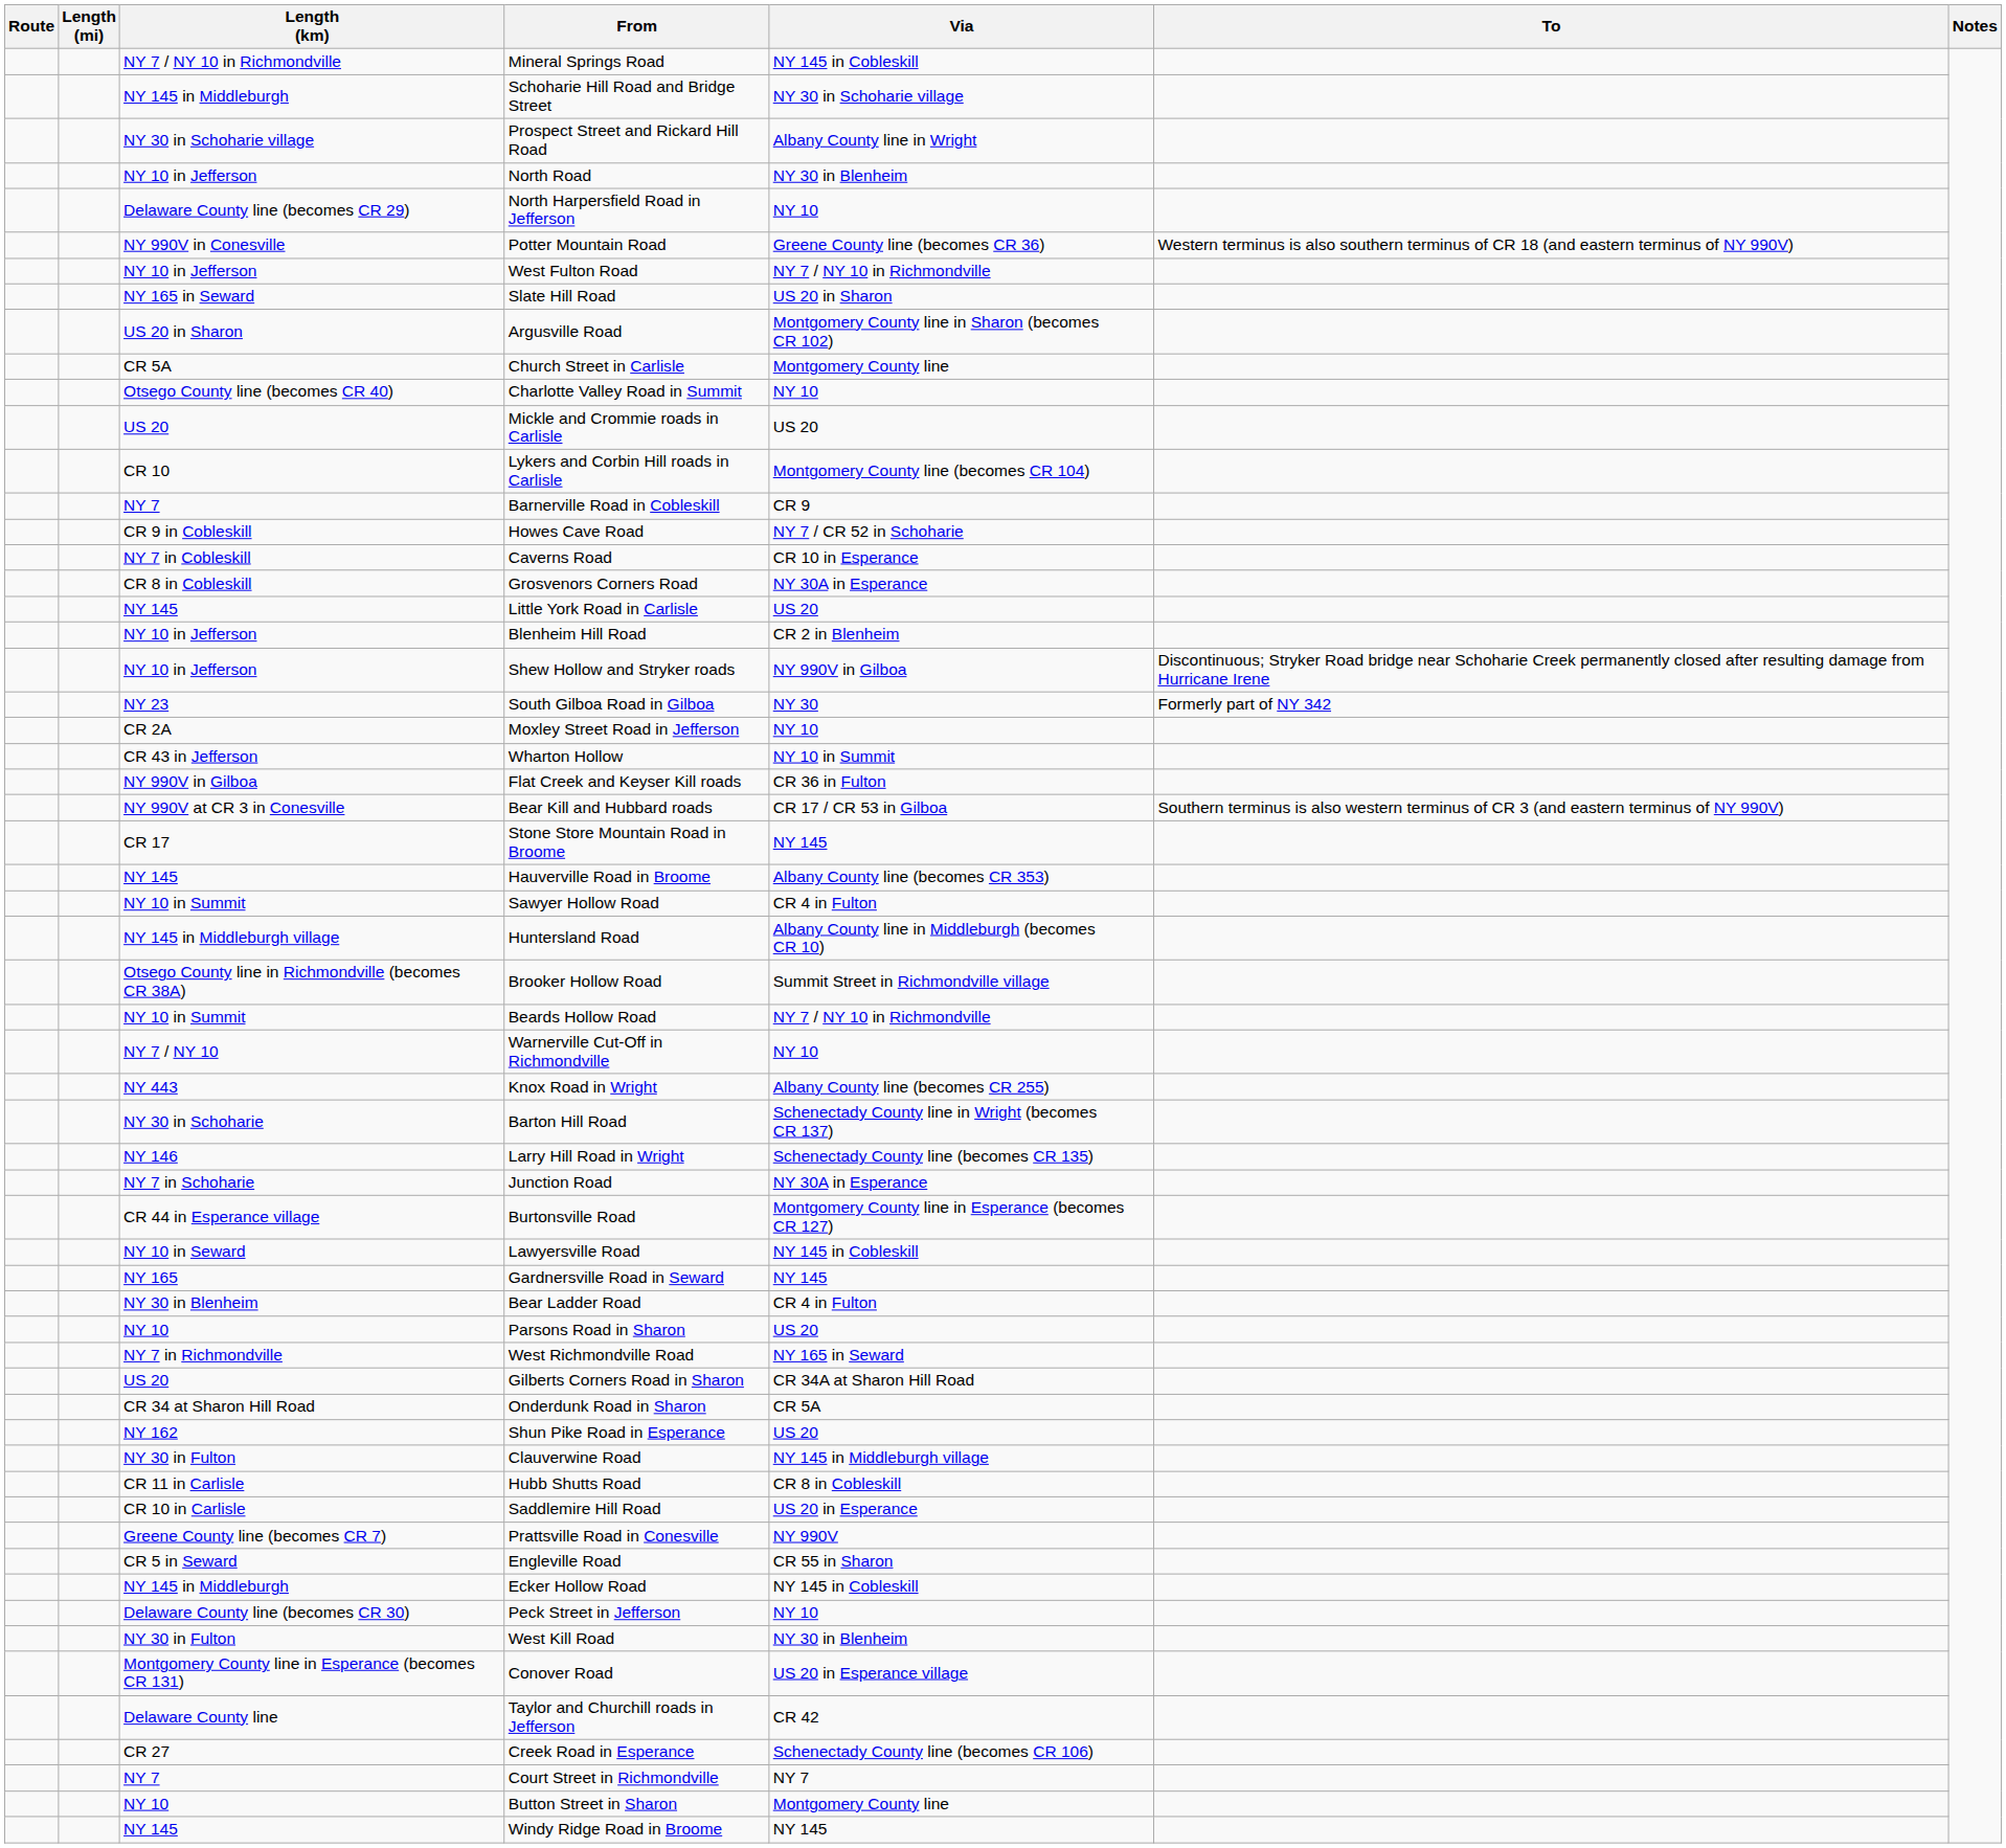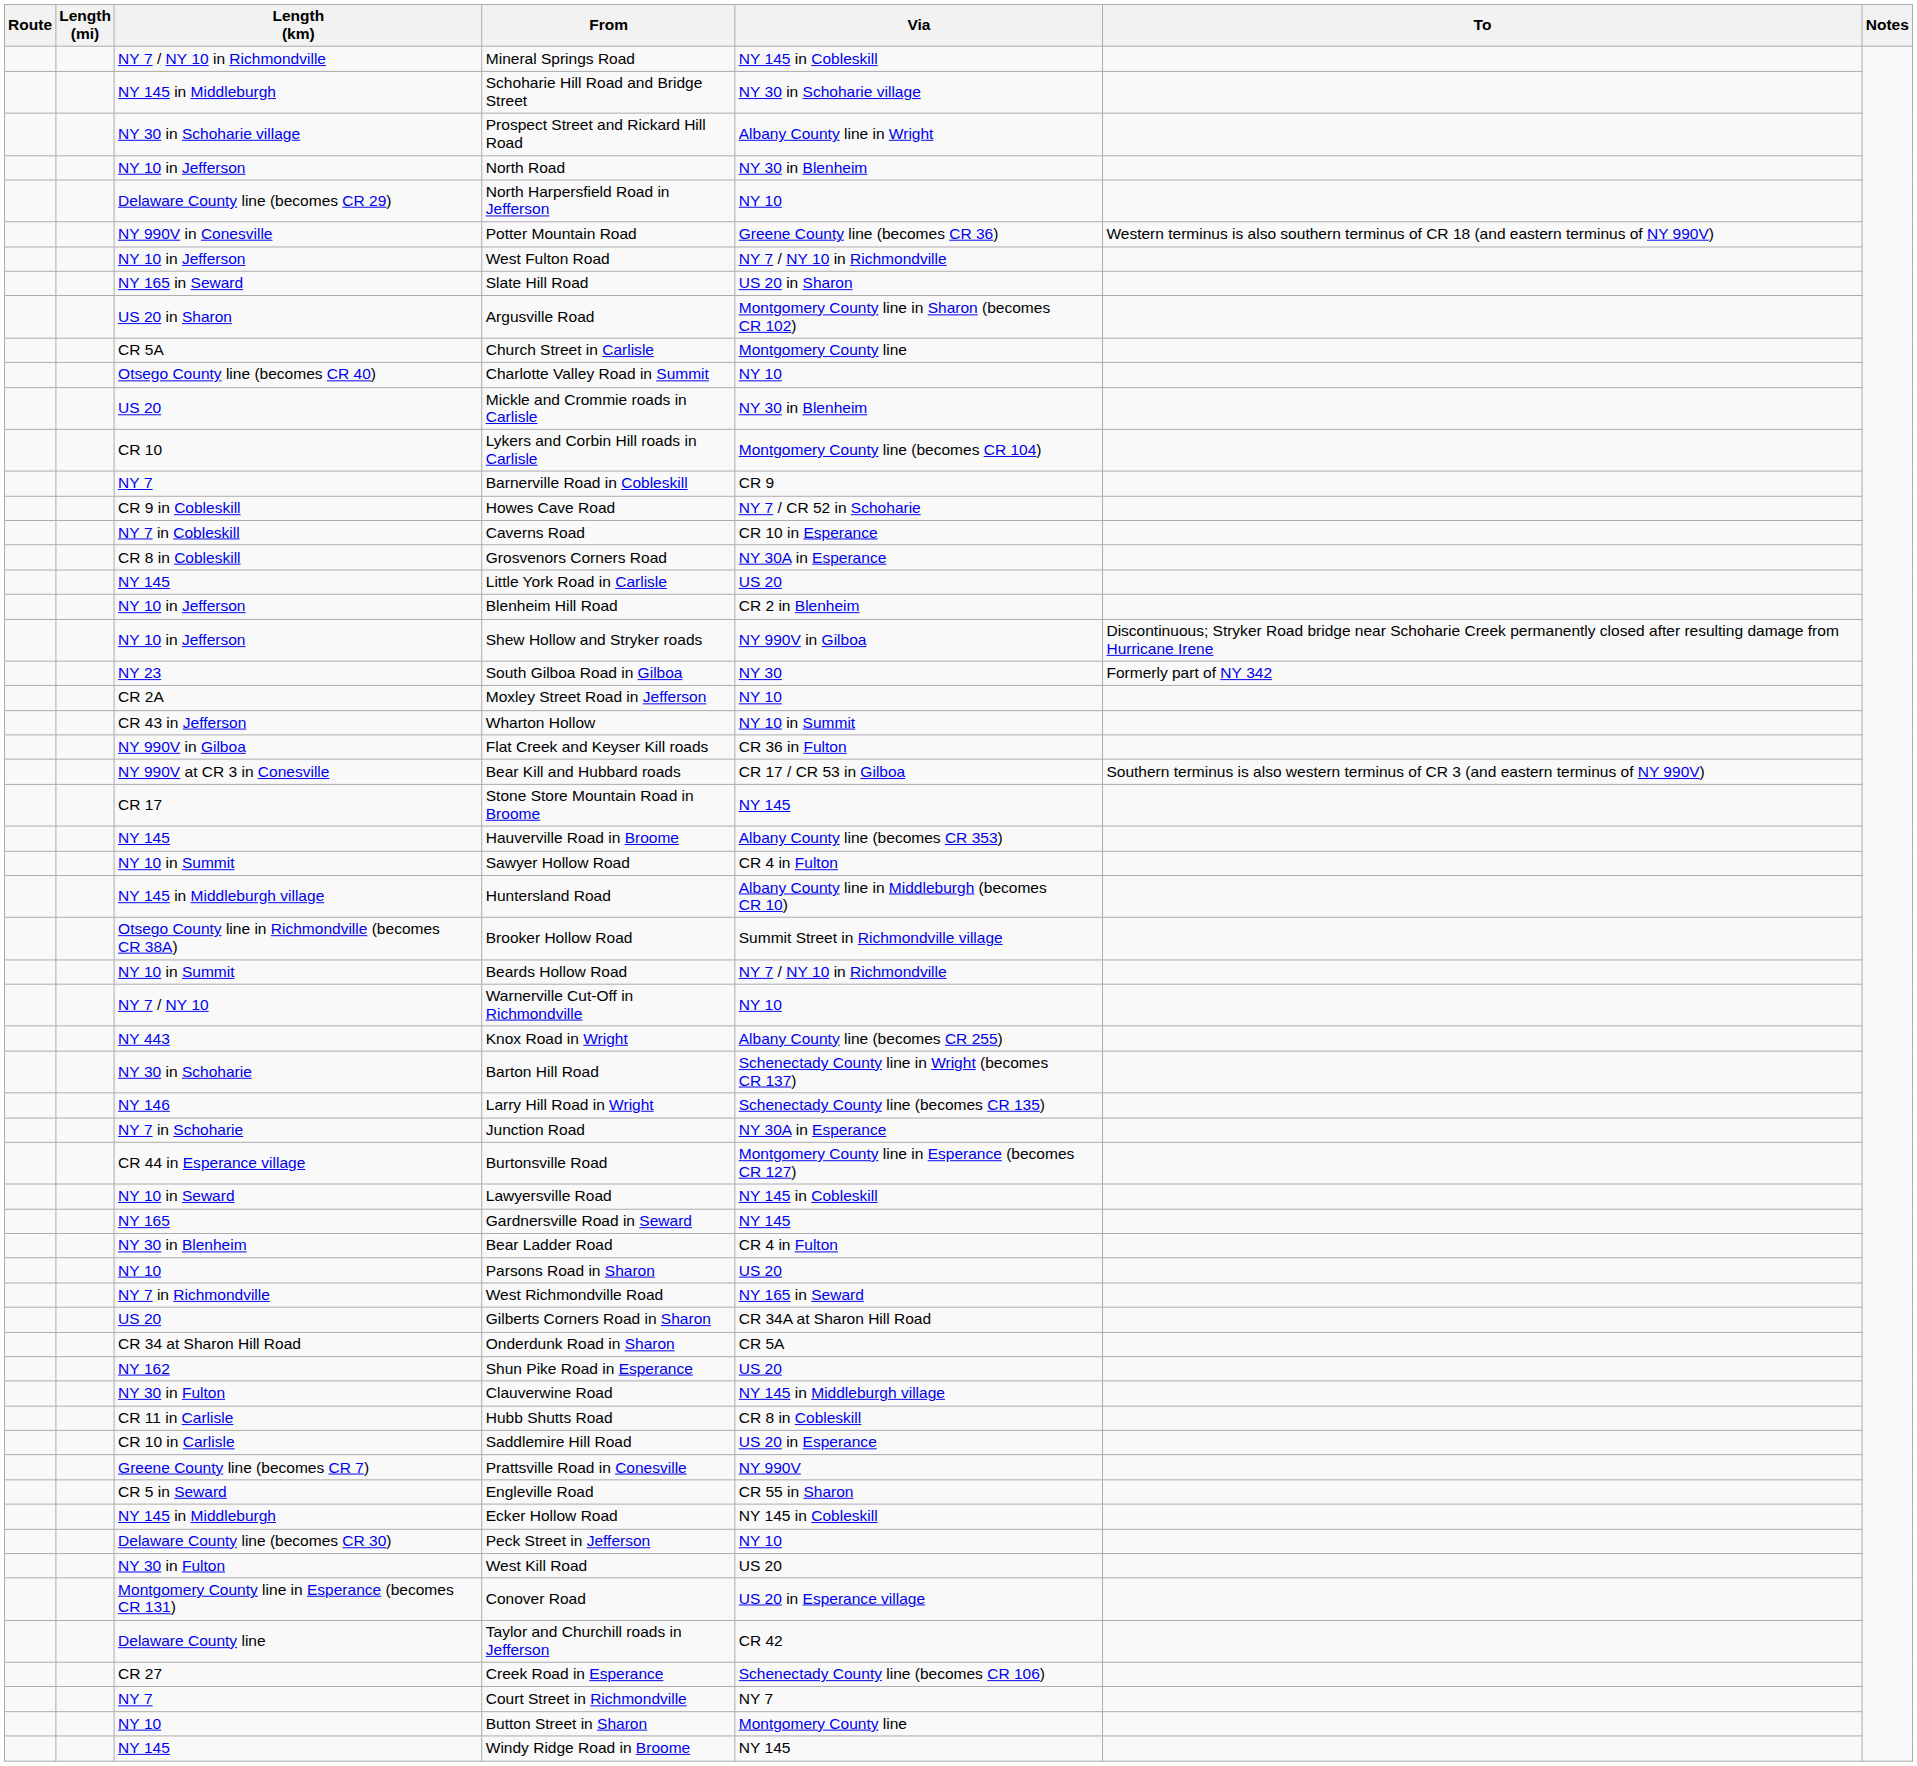Mickle and Crommie roads in Carlisle | Via: US 20 -> NY 30 in Blenheim
West Kill Road | Via: NY 30 in Blenheim -> US 20
